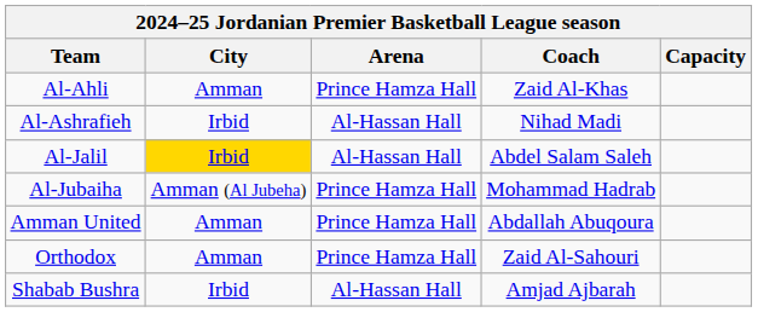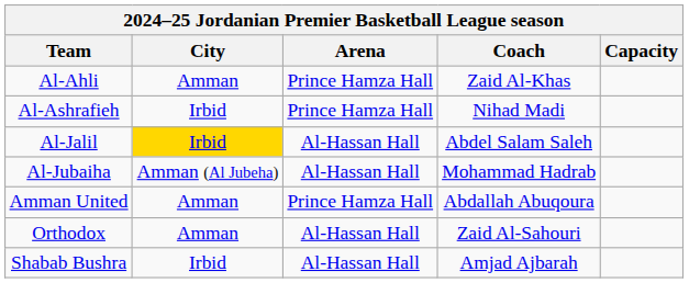Al-Ashrafieh | Arena: Al-Hassan Hall -> Prince Hamza Hall
Al-Jubaiha | Arena: Prince Hamza Hall -> Al-Hassan Hall
Orthodox | Arena: Prince Hamza Hall -> Al-Hassan Hall
